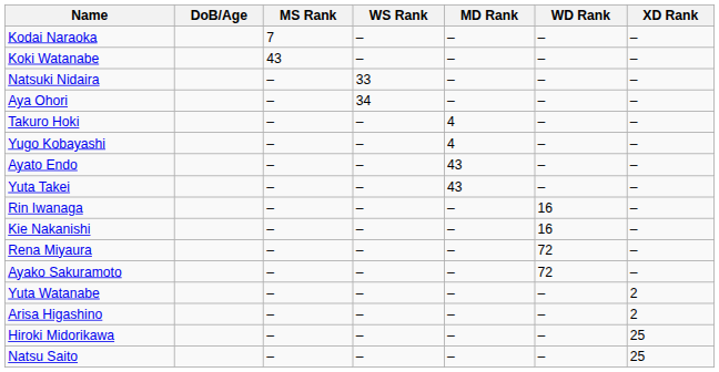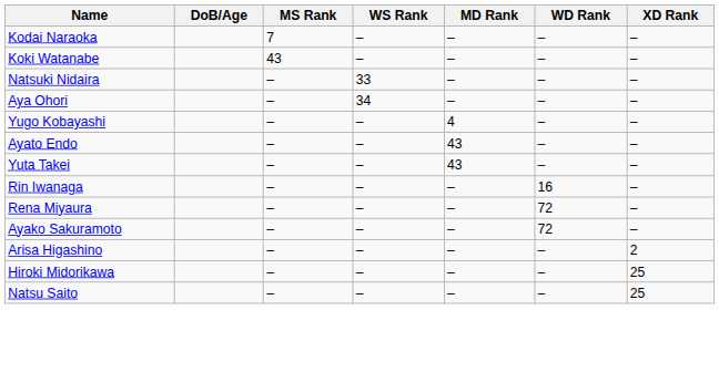- row: Takuro Hoki | – | – | 4 | – | –
- row: Kie Nakanishi | – | – | – | 16 | –
- row: Yuta Watanabe | – | – | – | – | 2
